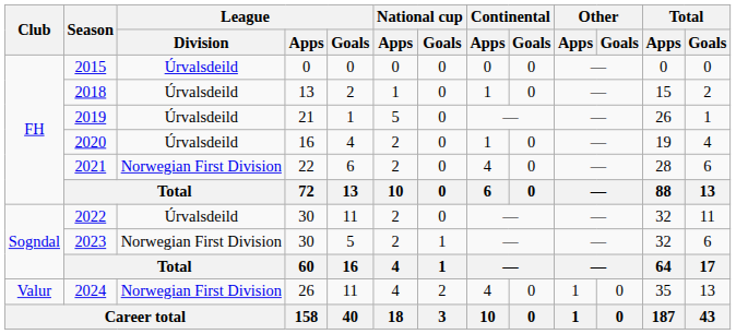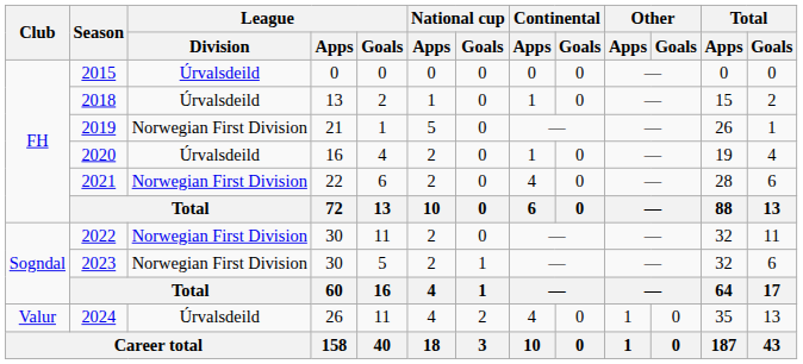2019 | League / Division: Úrvalsdeild -> Norwegian First Division
2022 | League / Division: Úrvalsdeild -> Norwegian First Division
2024 | League / Division: Norwegian First Division -> Úrvalsdeild
